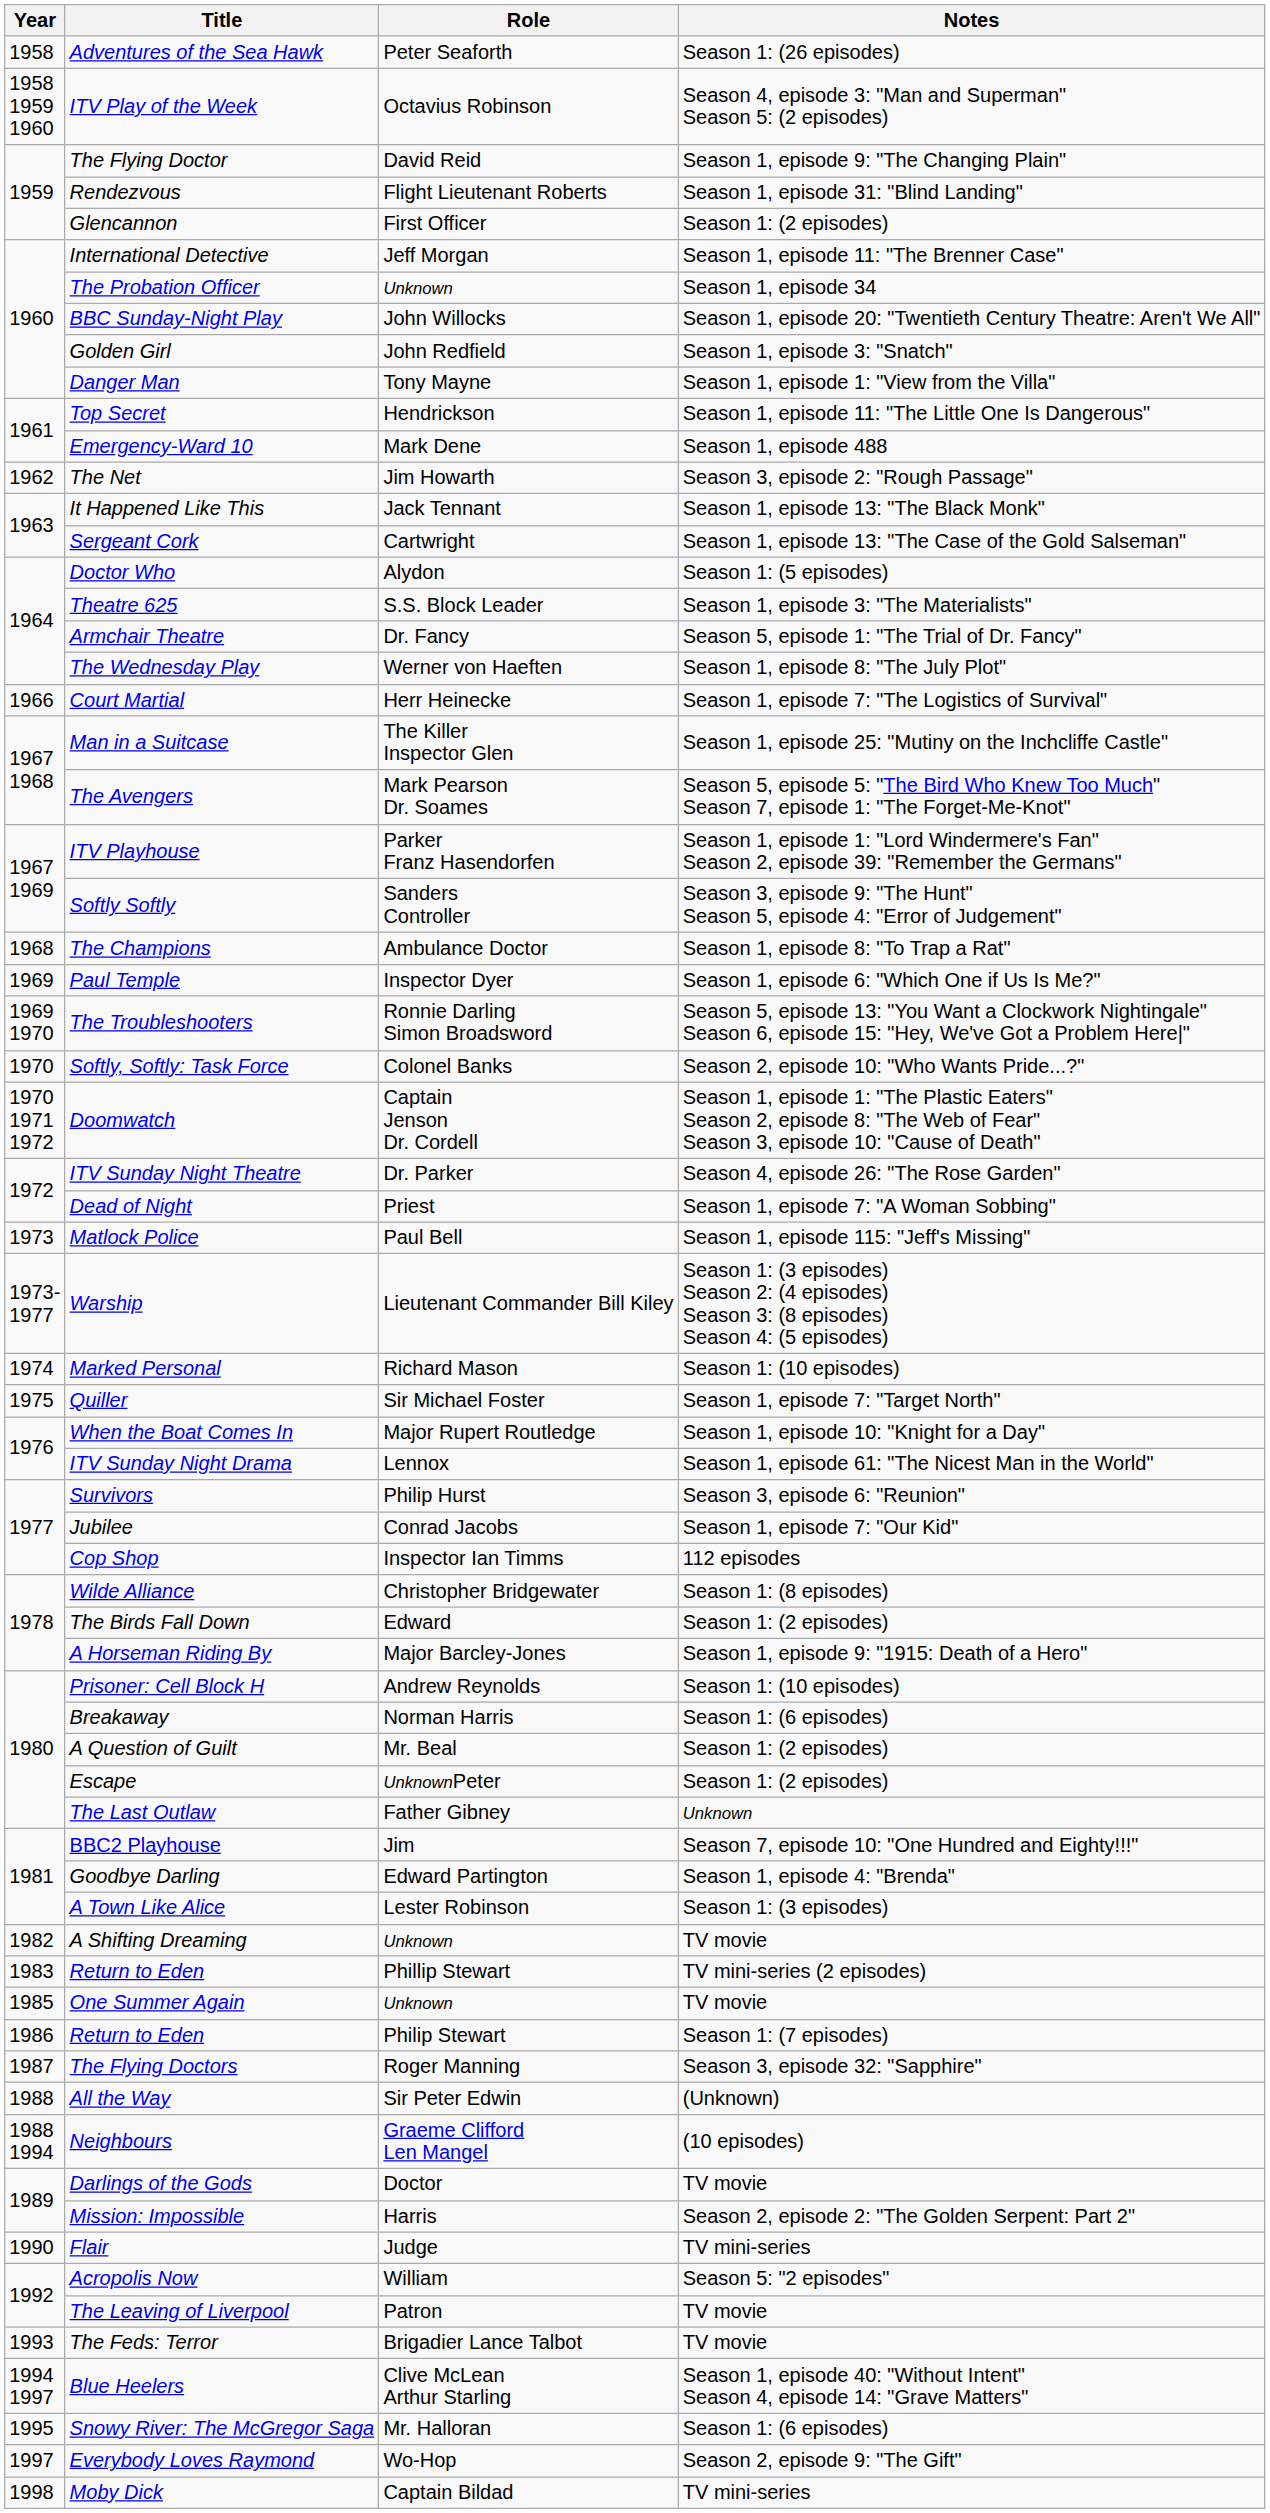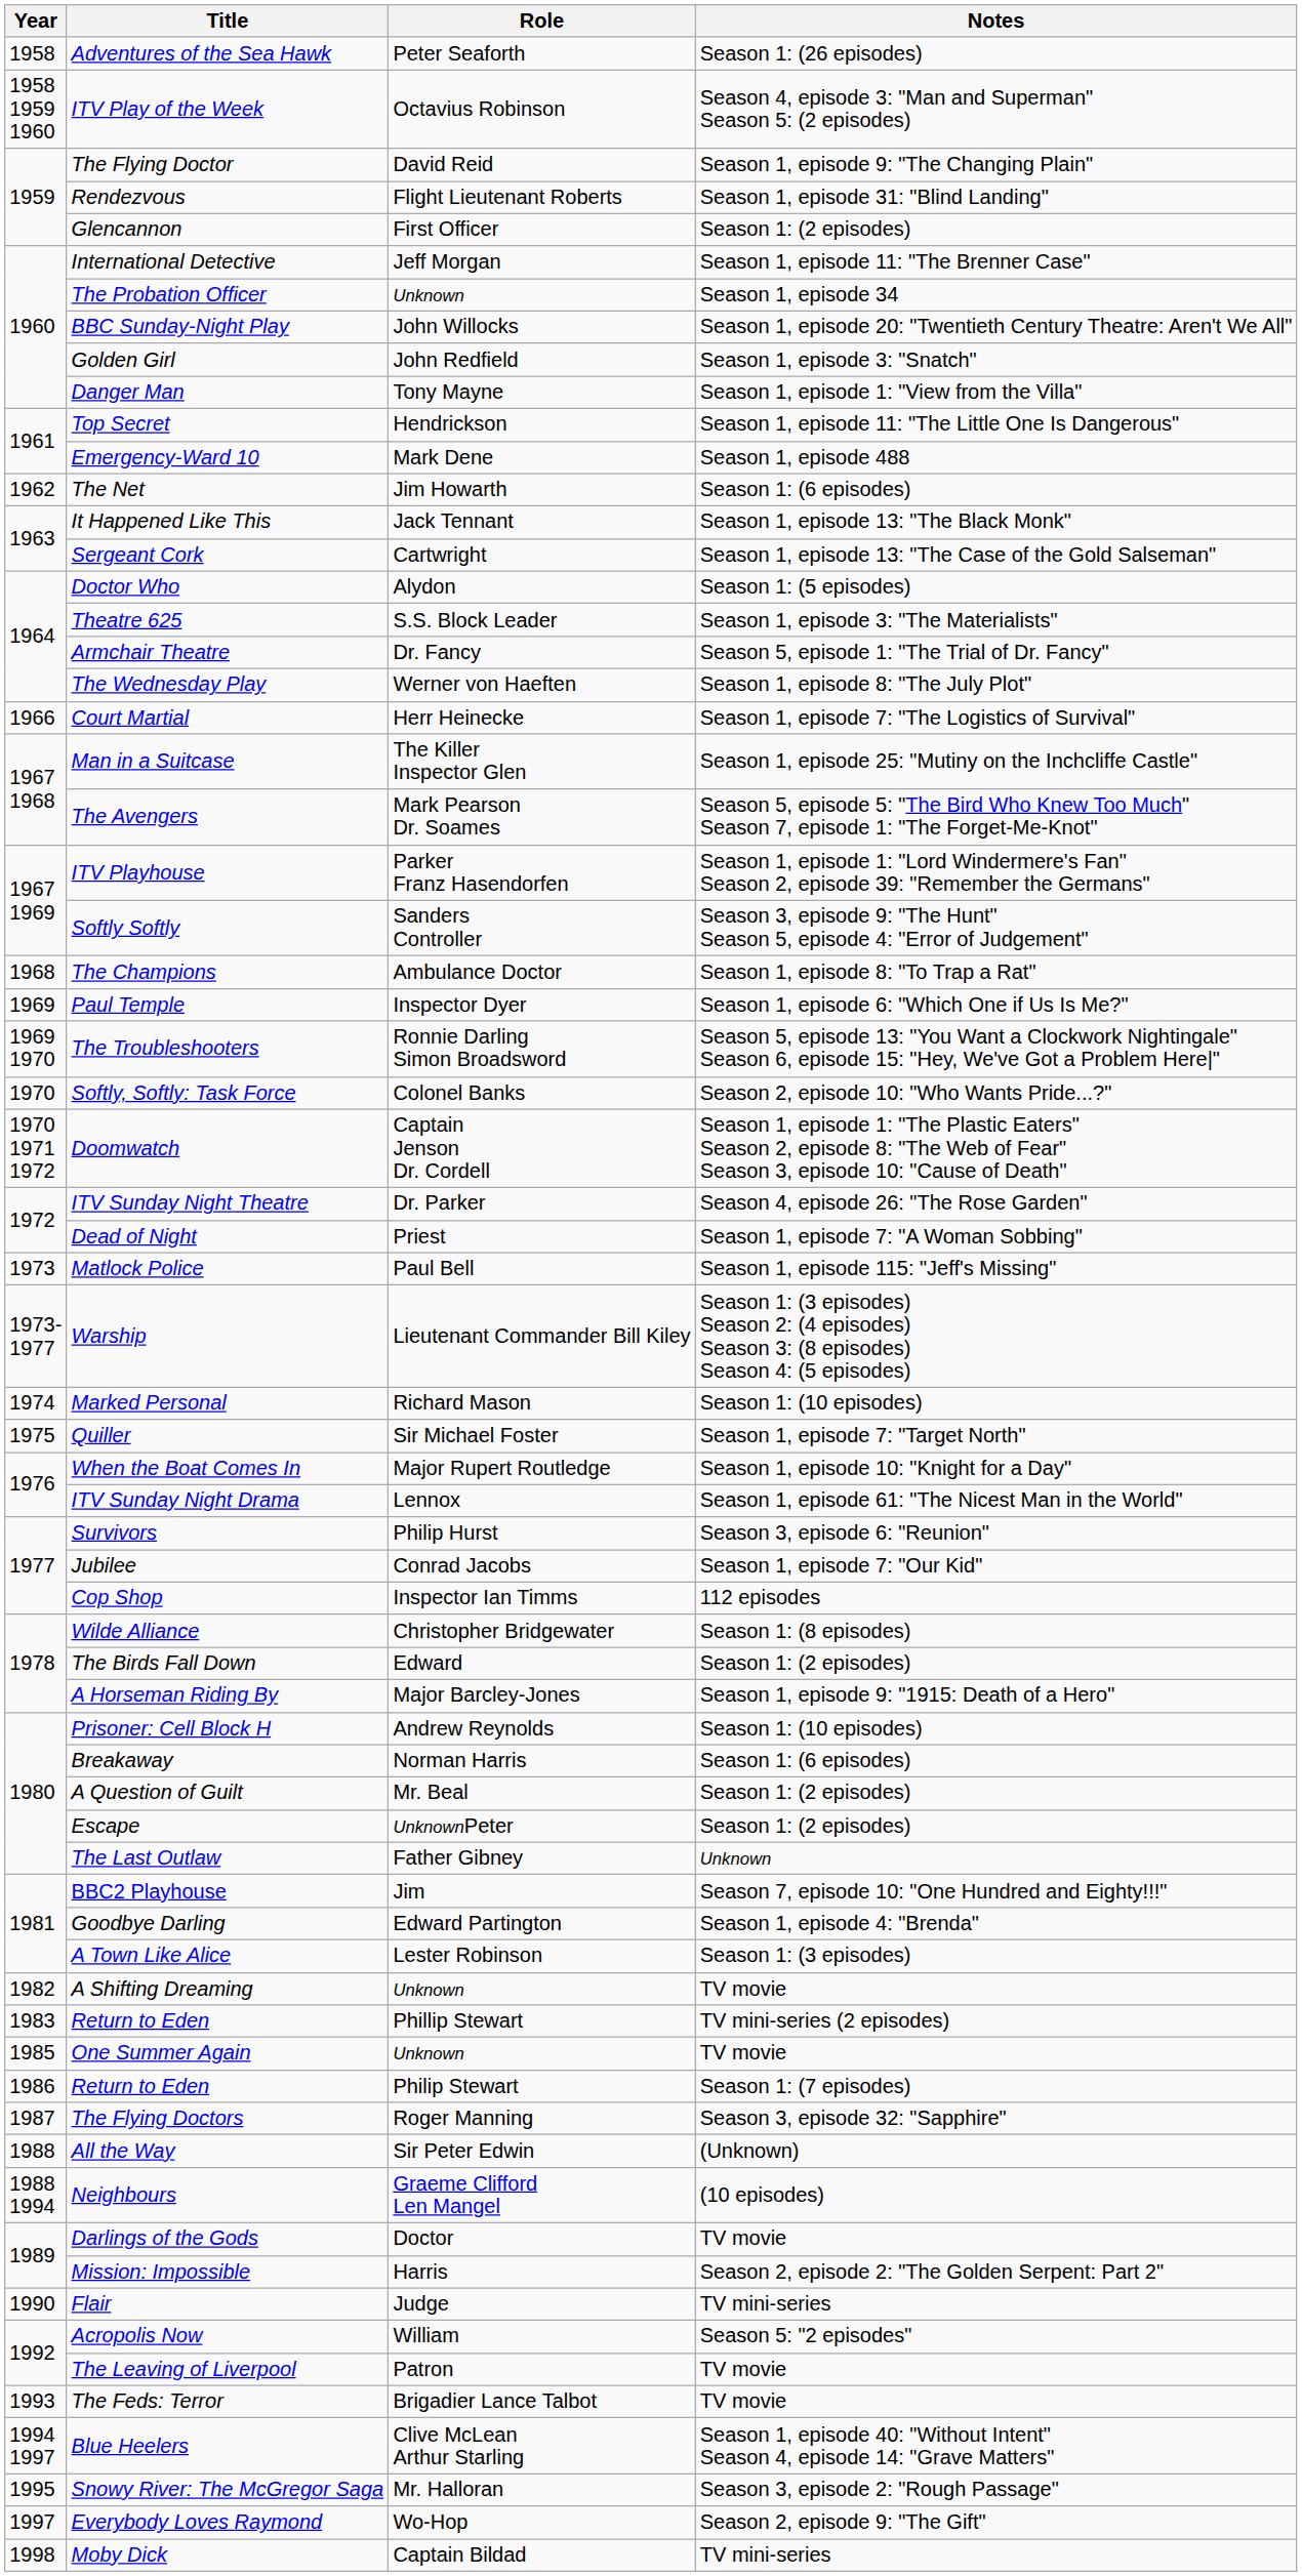The Net | Notes: Season 3, episode 2: "Rough Passage" -> Season 1: (6 episodes)
Snowy River: The McGregor Saga | Notes: Season 1: (6 episodes) -> Season 3, episode 2: "Rough Passage"
